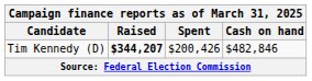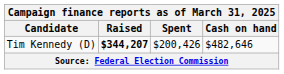Tim Kennedy (D) | Cash on hand: $482,846 -> $482,646
